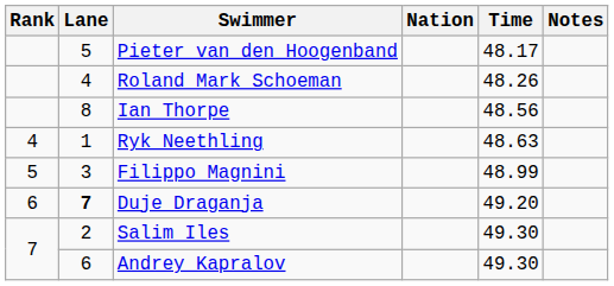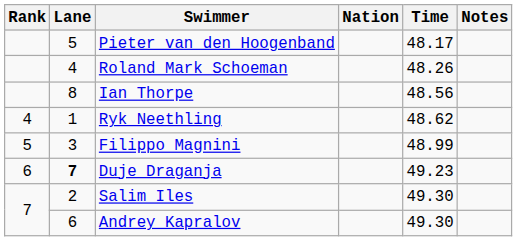Ryk Neethling | Time: 48.63 -> 48.62
Duje Draganja | Time: 49.20 -> 49.23
